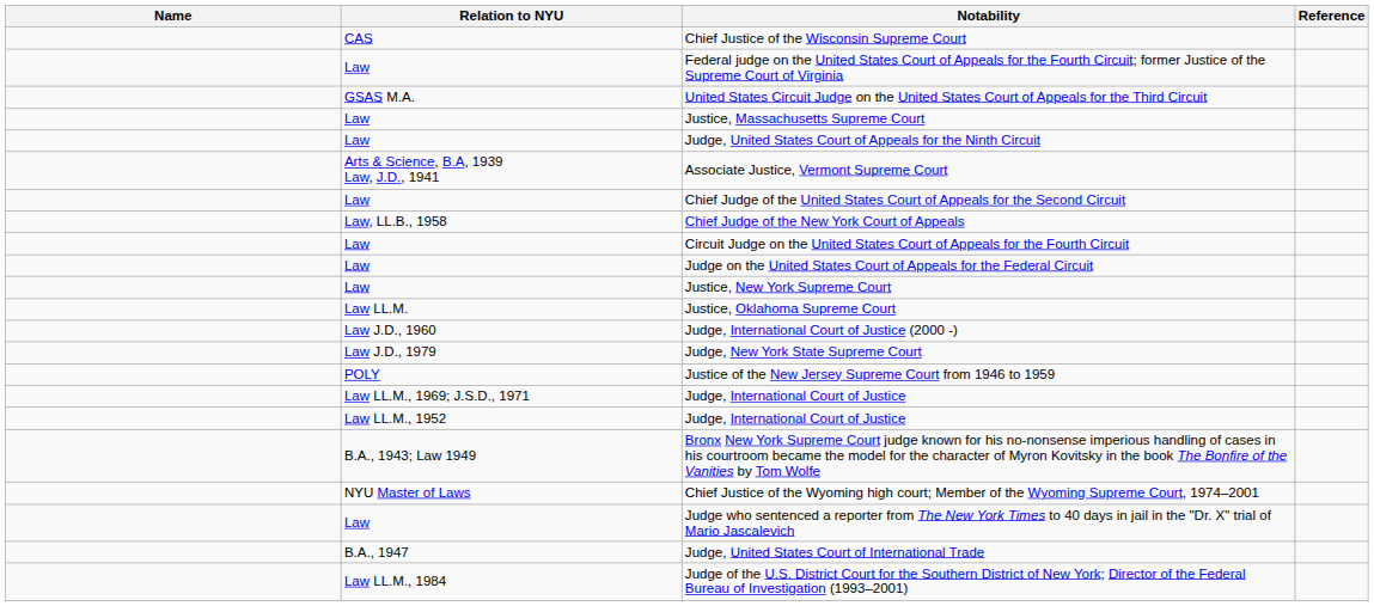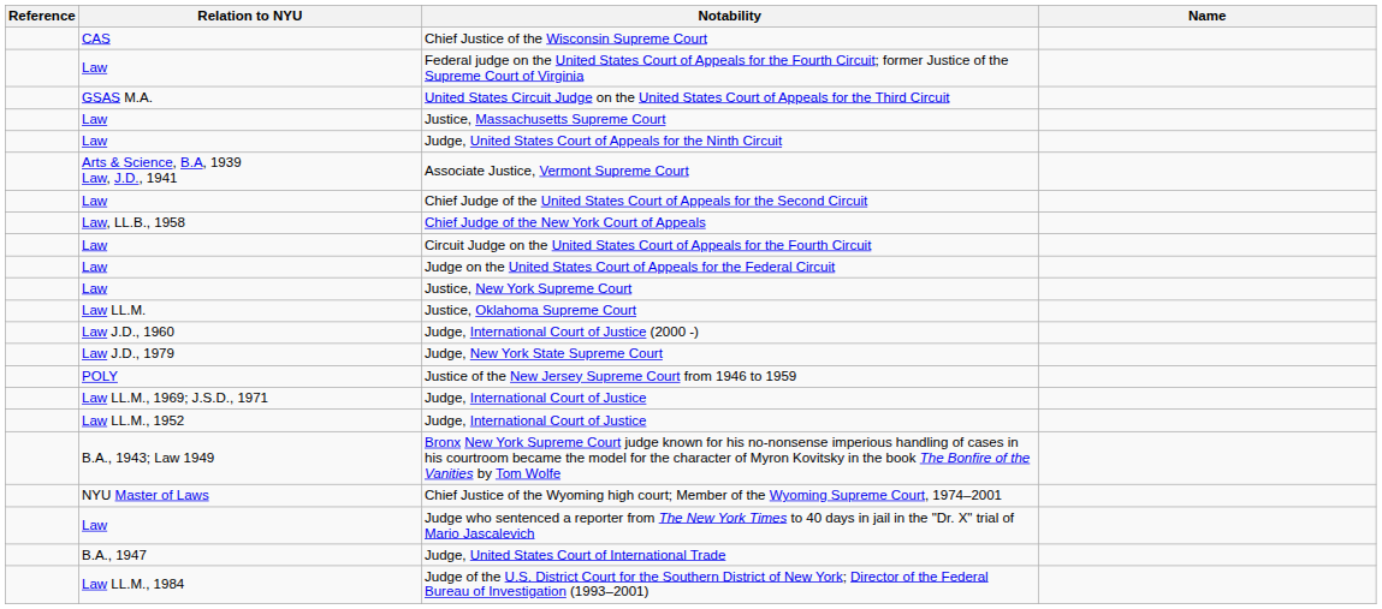columns swapped: Name <-> Reference
